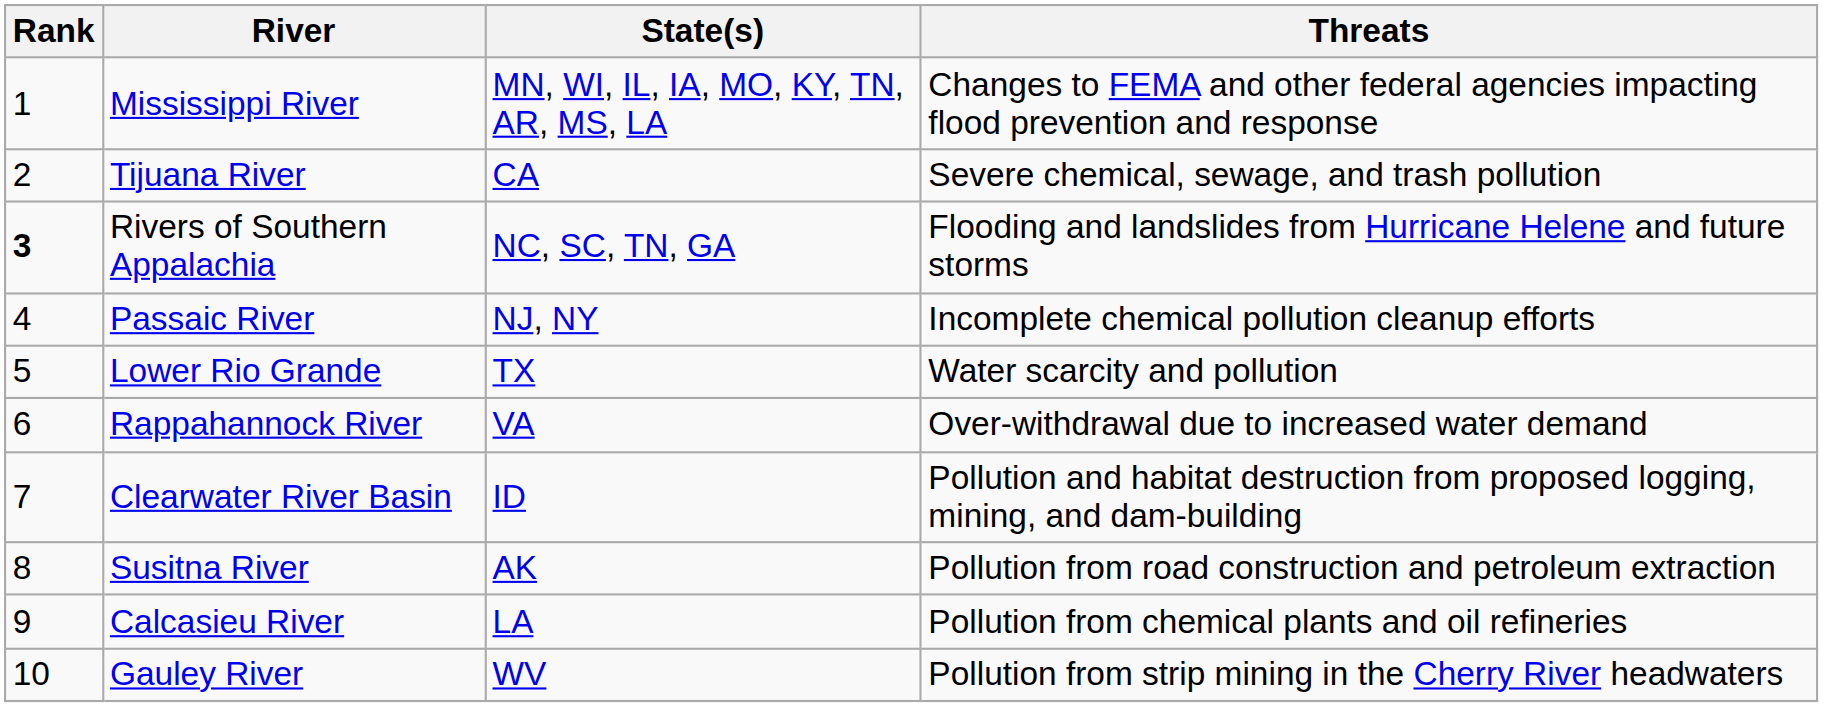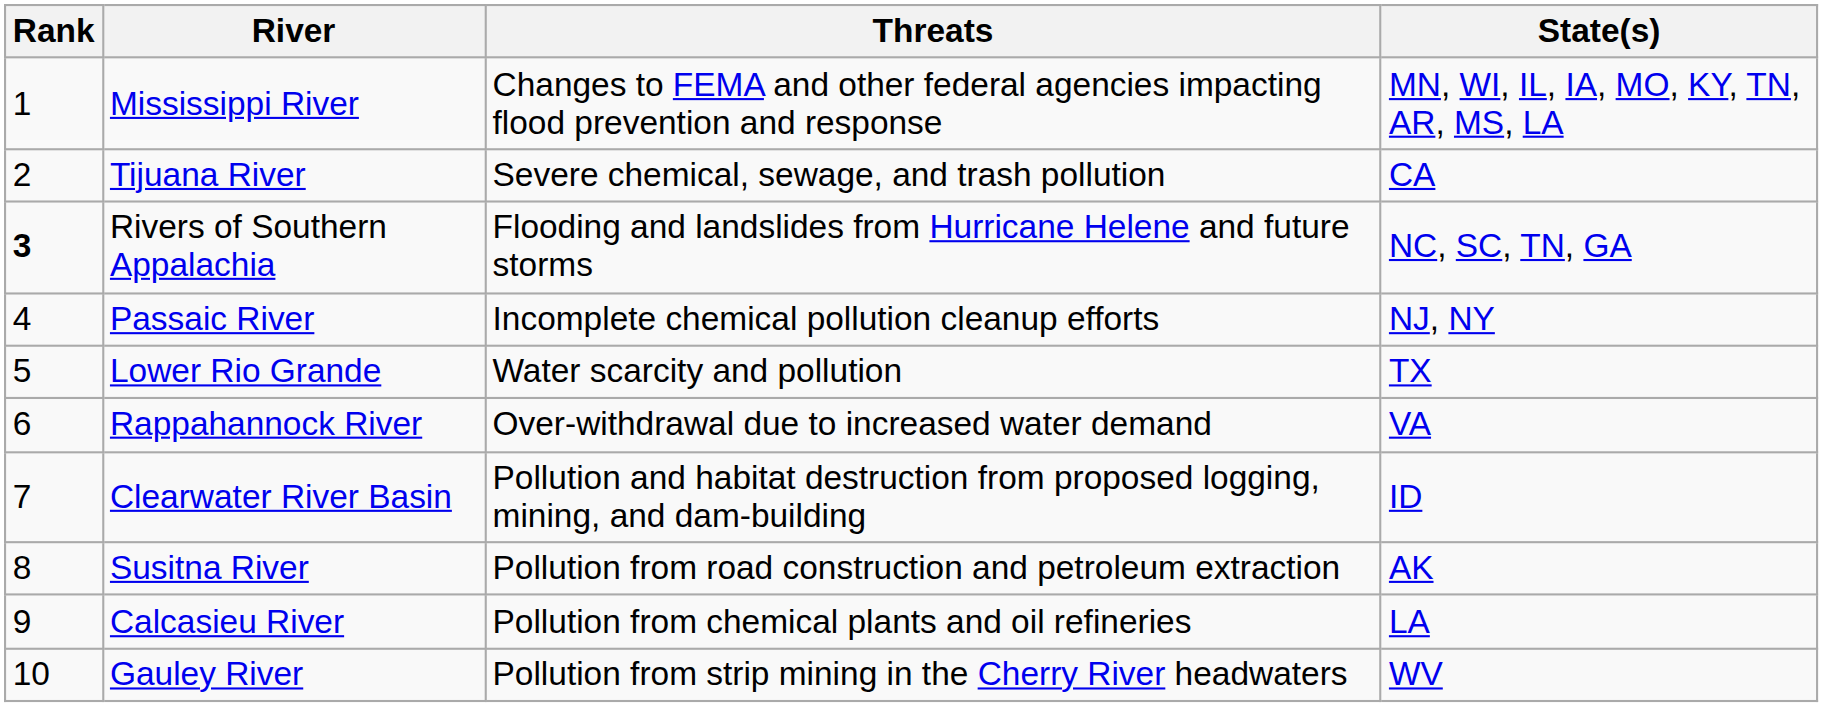columns swapped: State(s) <-> Threats
